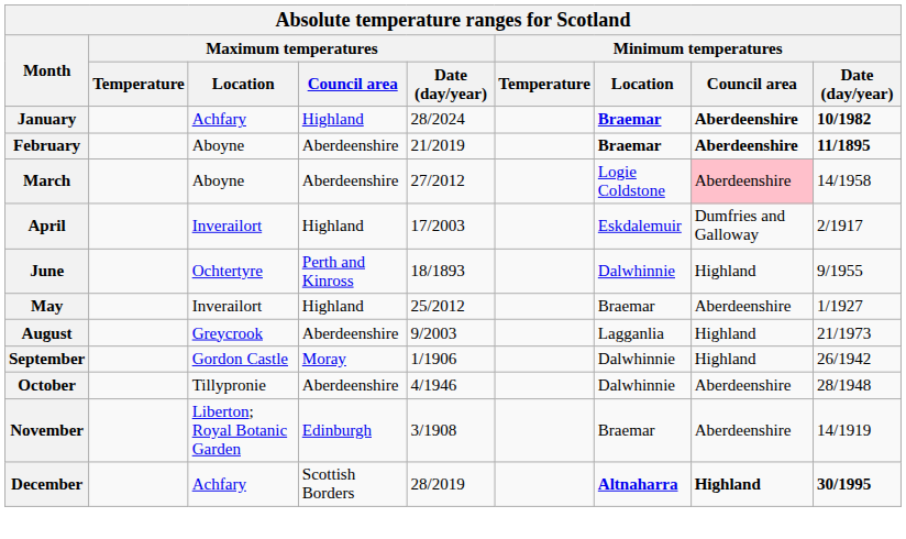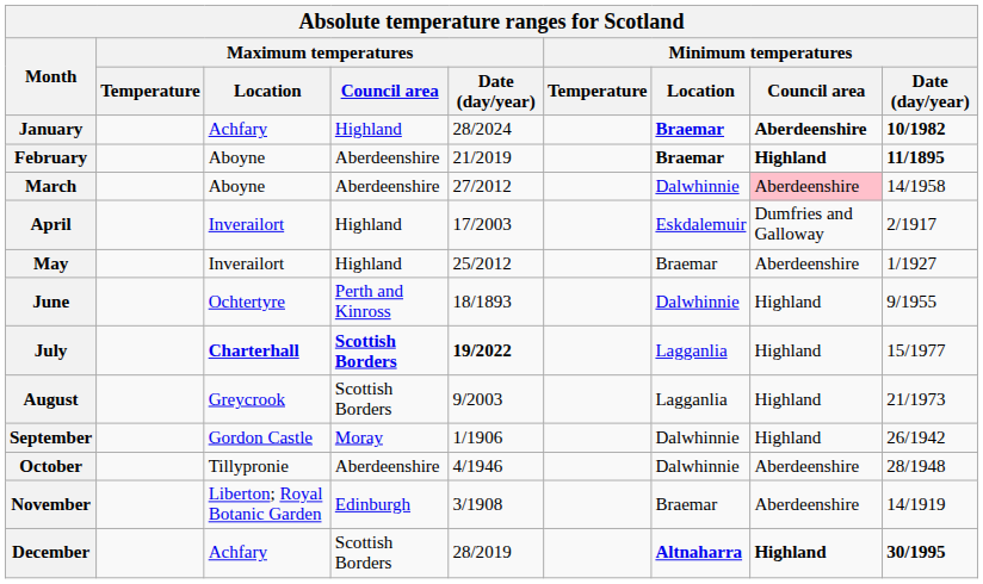February | Minimum temperatures / Council area: Aberdeenshire -> Highland
March | Minimum temperatures / Location: Logie Coldstone -> Dalwhinnie
rows swapped: May <-> June
+ row: July | Charterhall | Scottish Borders | 19/2022 | Lagganlia | Highland | 15/1977
August | Maximum temperatures / Council area: Aberdeenshire -> Scottish Borders
